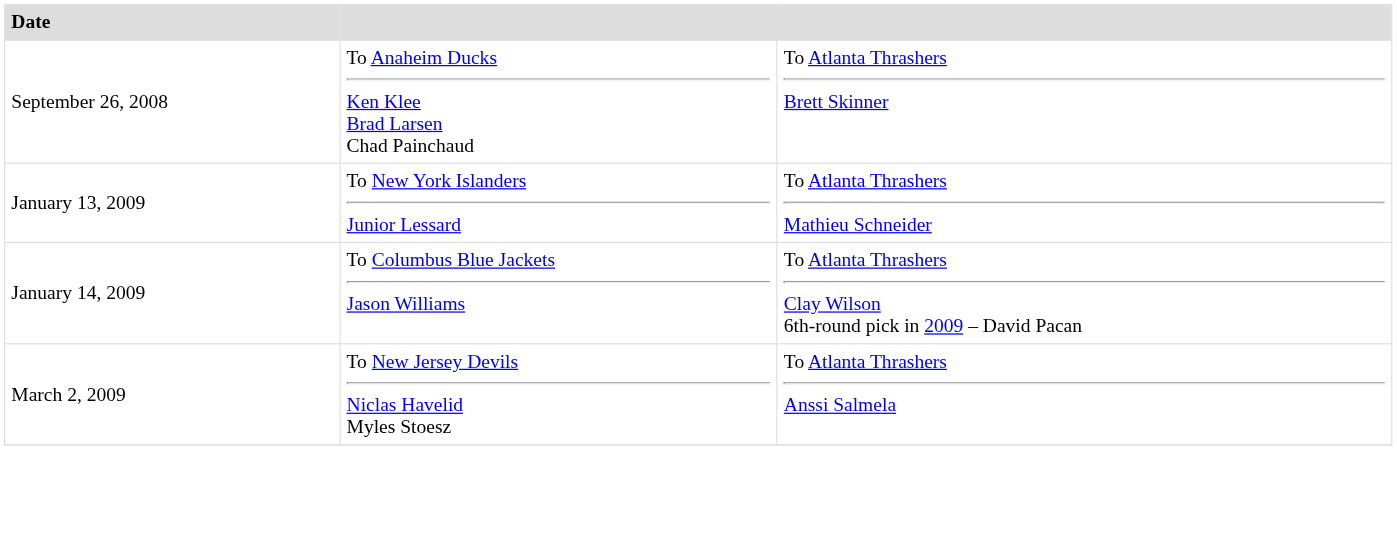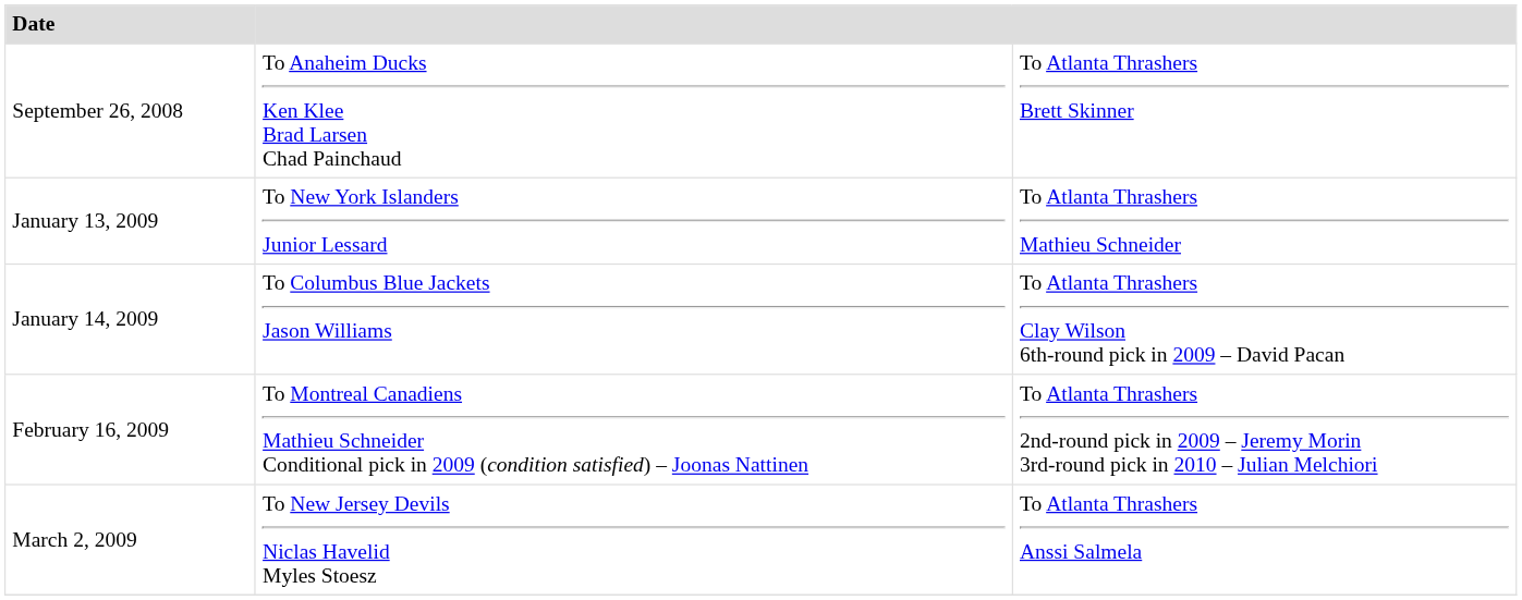+ row: February 16, 2009 | To Montreal Canadiens Mathieu Schneider Conditional pick in 2009 (condition satisfied) – Joonas Nattinen | To Atlanta Thrashers 2nd-round pick in 2009 – Jeremy Morin 3rd-round pick in 2010 – Julian Melchiori
